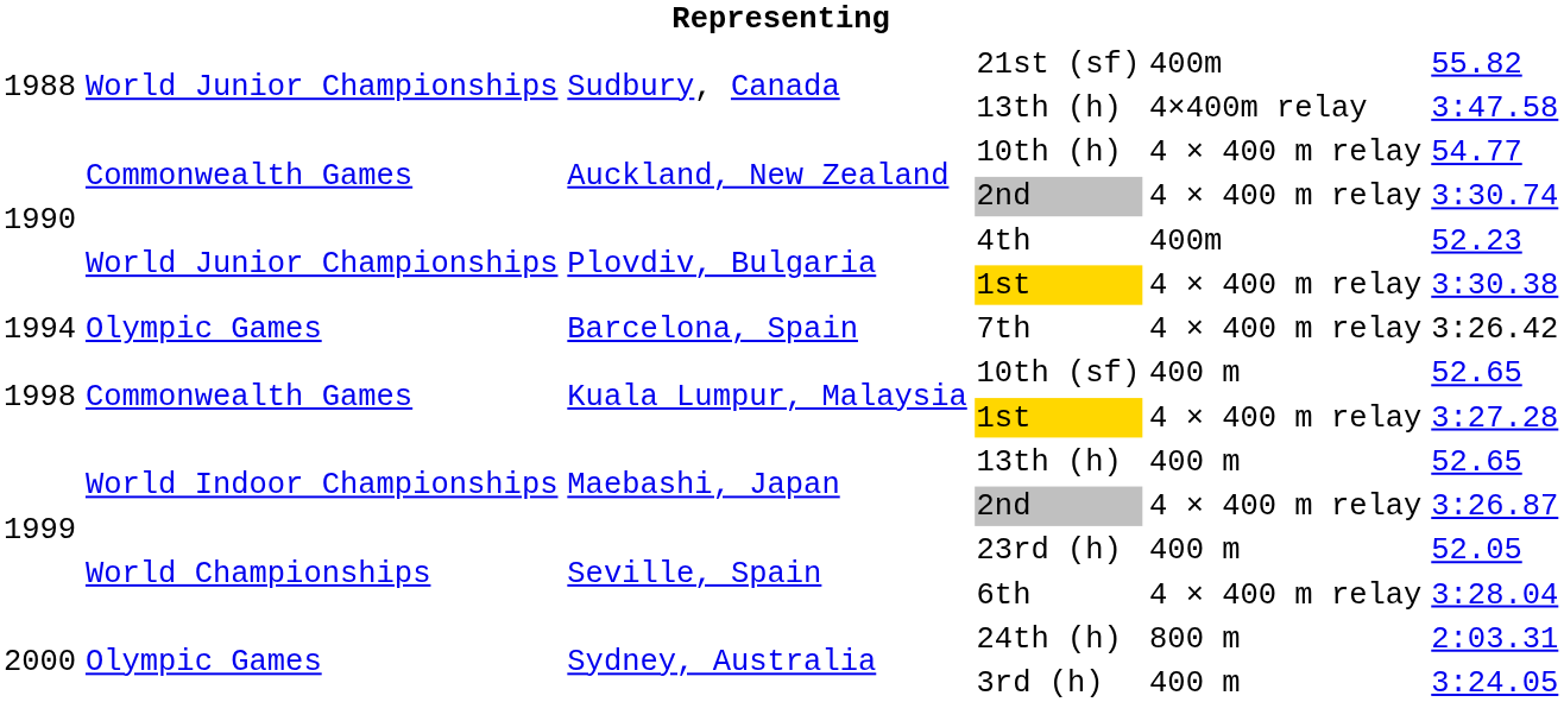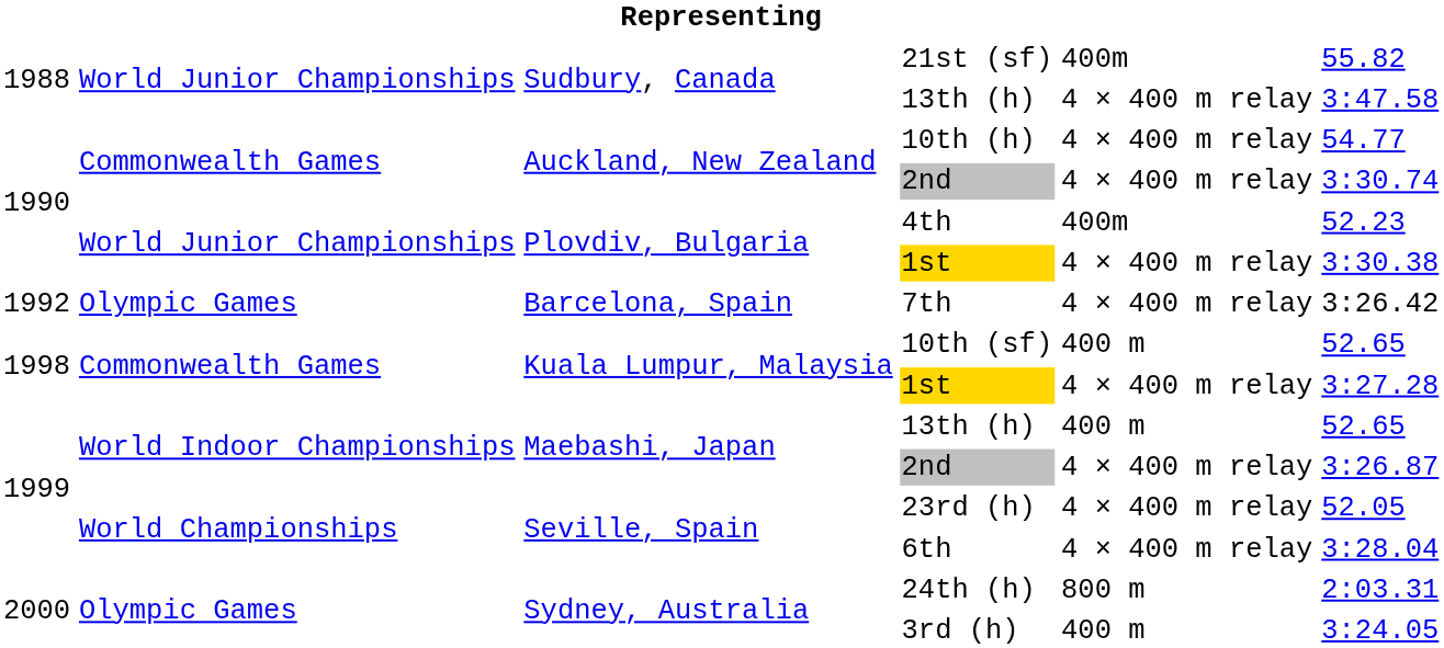Sudbury, Canada / 13th (h) | column 5: 4×400m relay -> 4 × 400 m relay
7th | column 1: 1994 -> 1992
23rd (h) | column 5: 400 m -> 4 × 400 m relay
